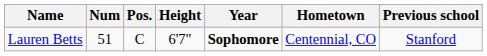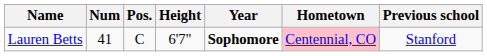Lauren Betts | Num: 51 -> 41
Lauren Betts | Hometown: no background -> pink background
